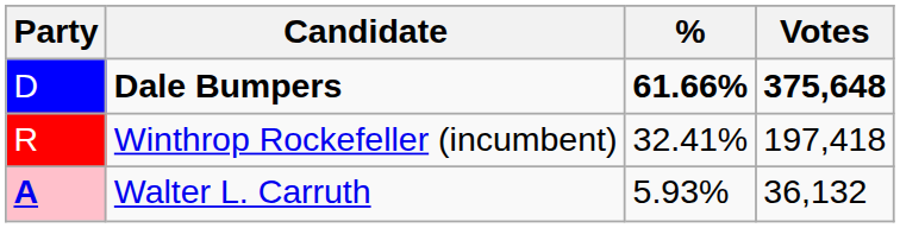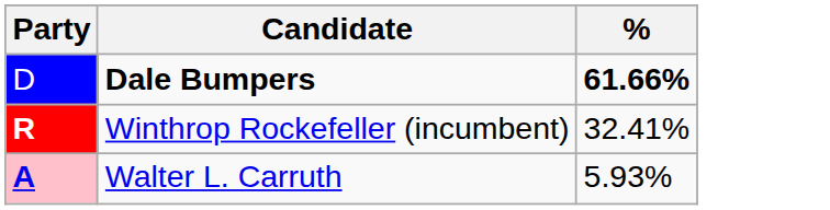- column: Votes | 375,648 | 197,418 | 36,132
Winthrop Rockefeller (incumbent) | Party: normal -> bold
